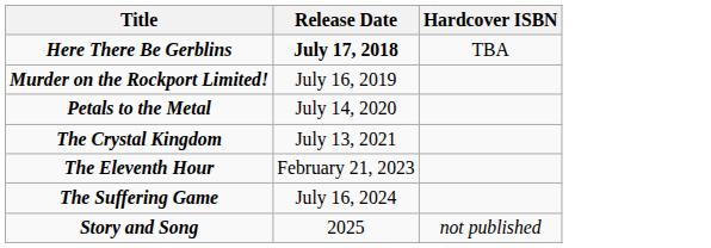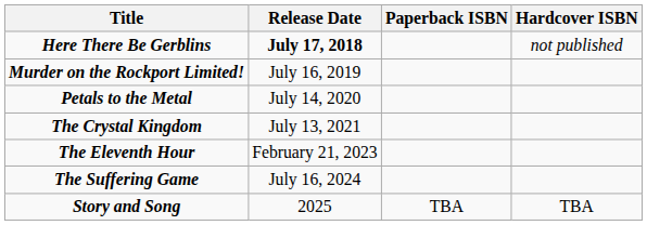+ column: Paperback ISBN | TBA
Here There Be Gerblins | Hardcover ISBN: TBA -> not published
Story and Song | Hardcover ISBN: not published -> TBA
